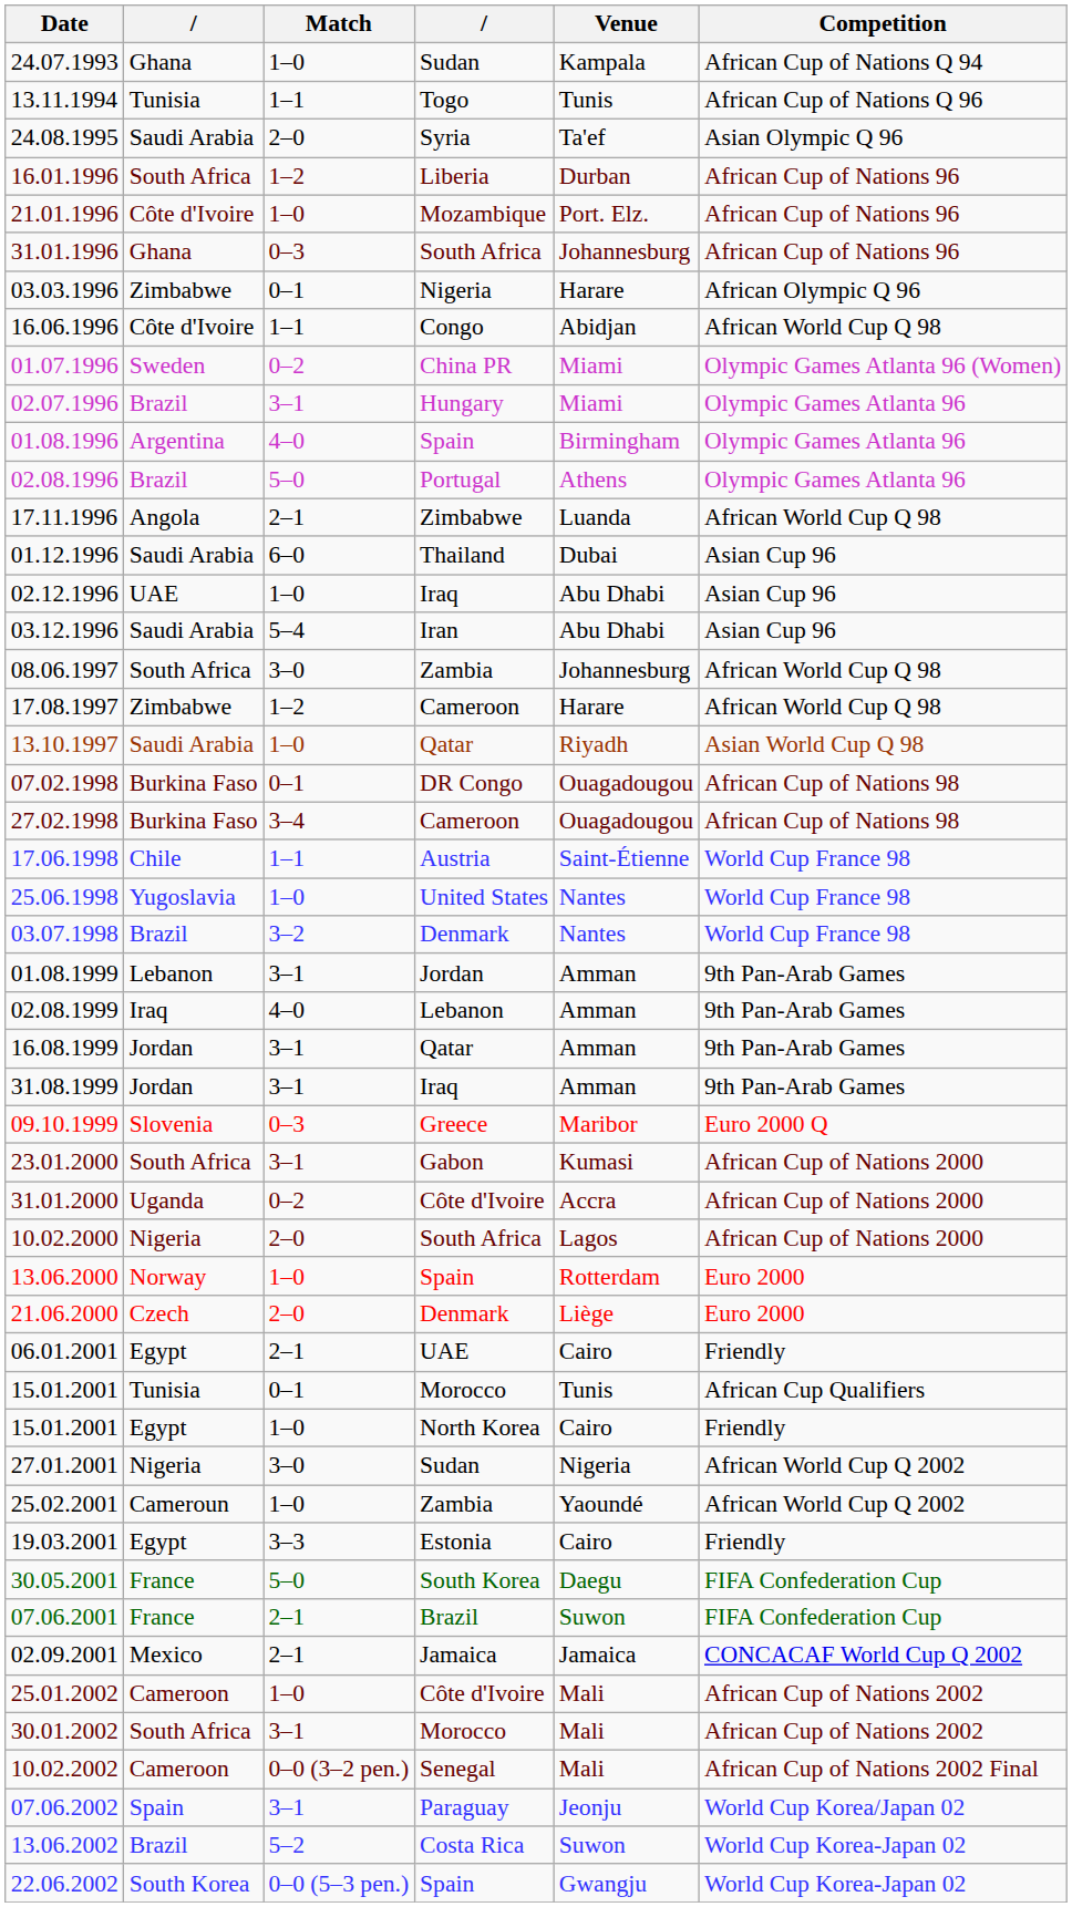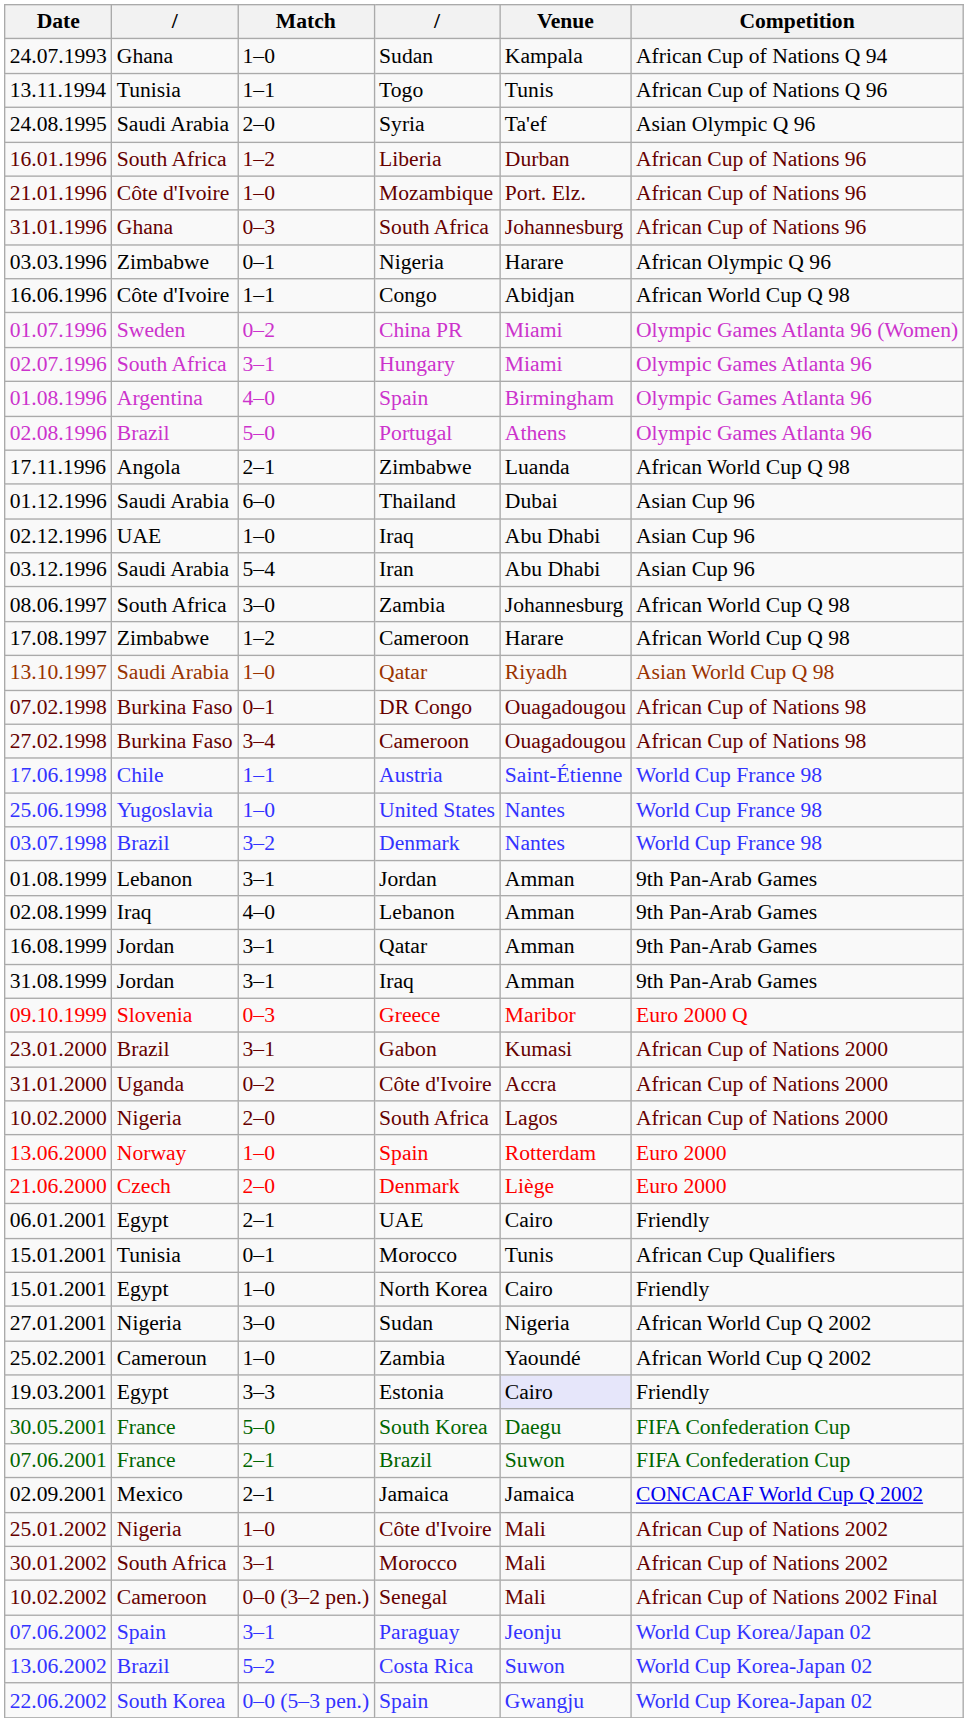02.07.1996 | column 2: Brazil -> South Africa
23.01.2000 | column 2: South Africa -> Brazil
19.03.2001 | Venue: no background -> lavender background
25.01.2002 | column 2: Cameroon -> Nigeria
